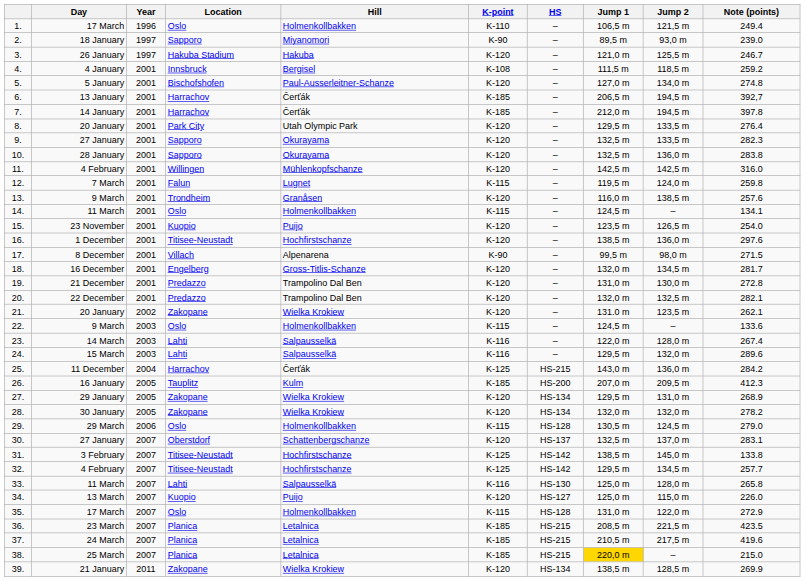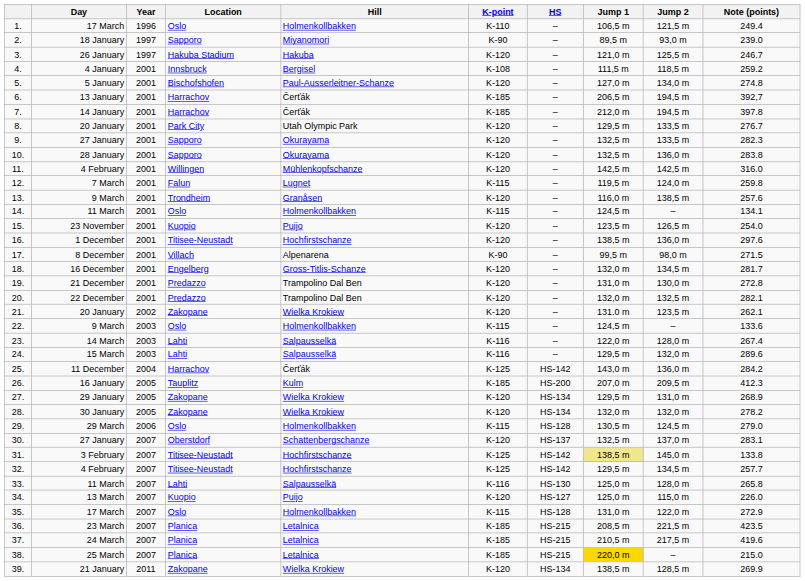8. | Note (points): 276.4 -> 276.7
25. | HS: HS-215 -> HS-142
31. | Jump 1: no background -> khaki background
